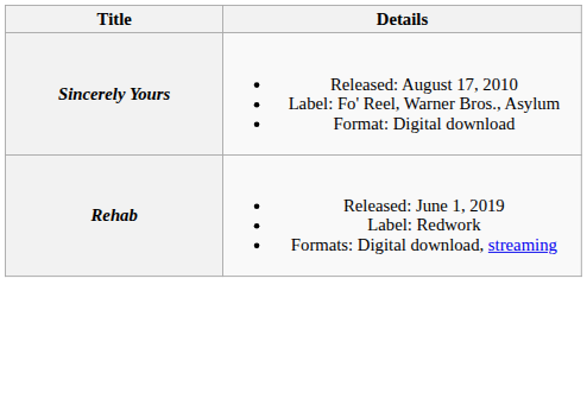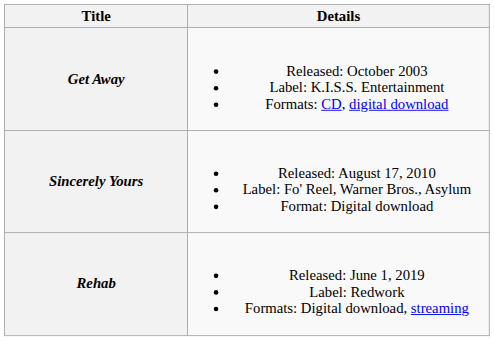+ row: Get Away | Released: October 2003 Label: K.I.S.S. Entertainment Formats: CD, digital download
